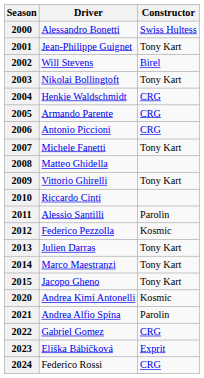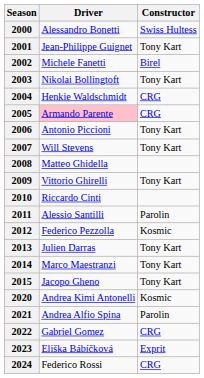2002 | Driver: Will Stevens -> Michele Fanetti
2005 | Driver: no background -> pink background
2006 | Constructor: CRG -> Tony Kart
2007 | Driver: Michele Fanetti -> Will Stevens
